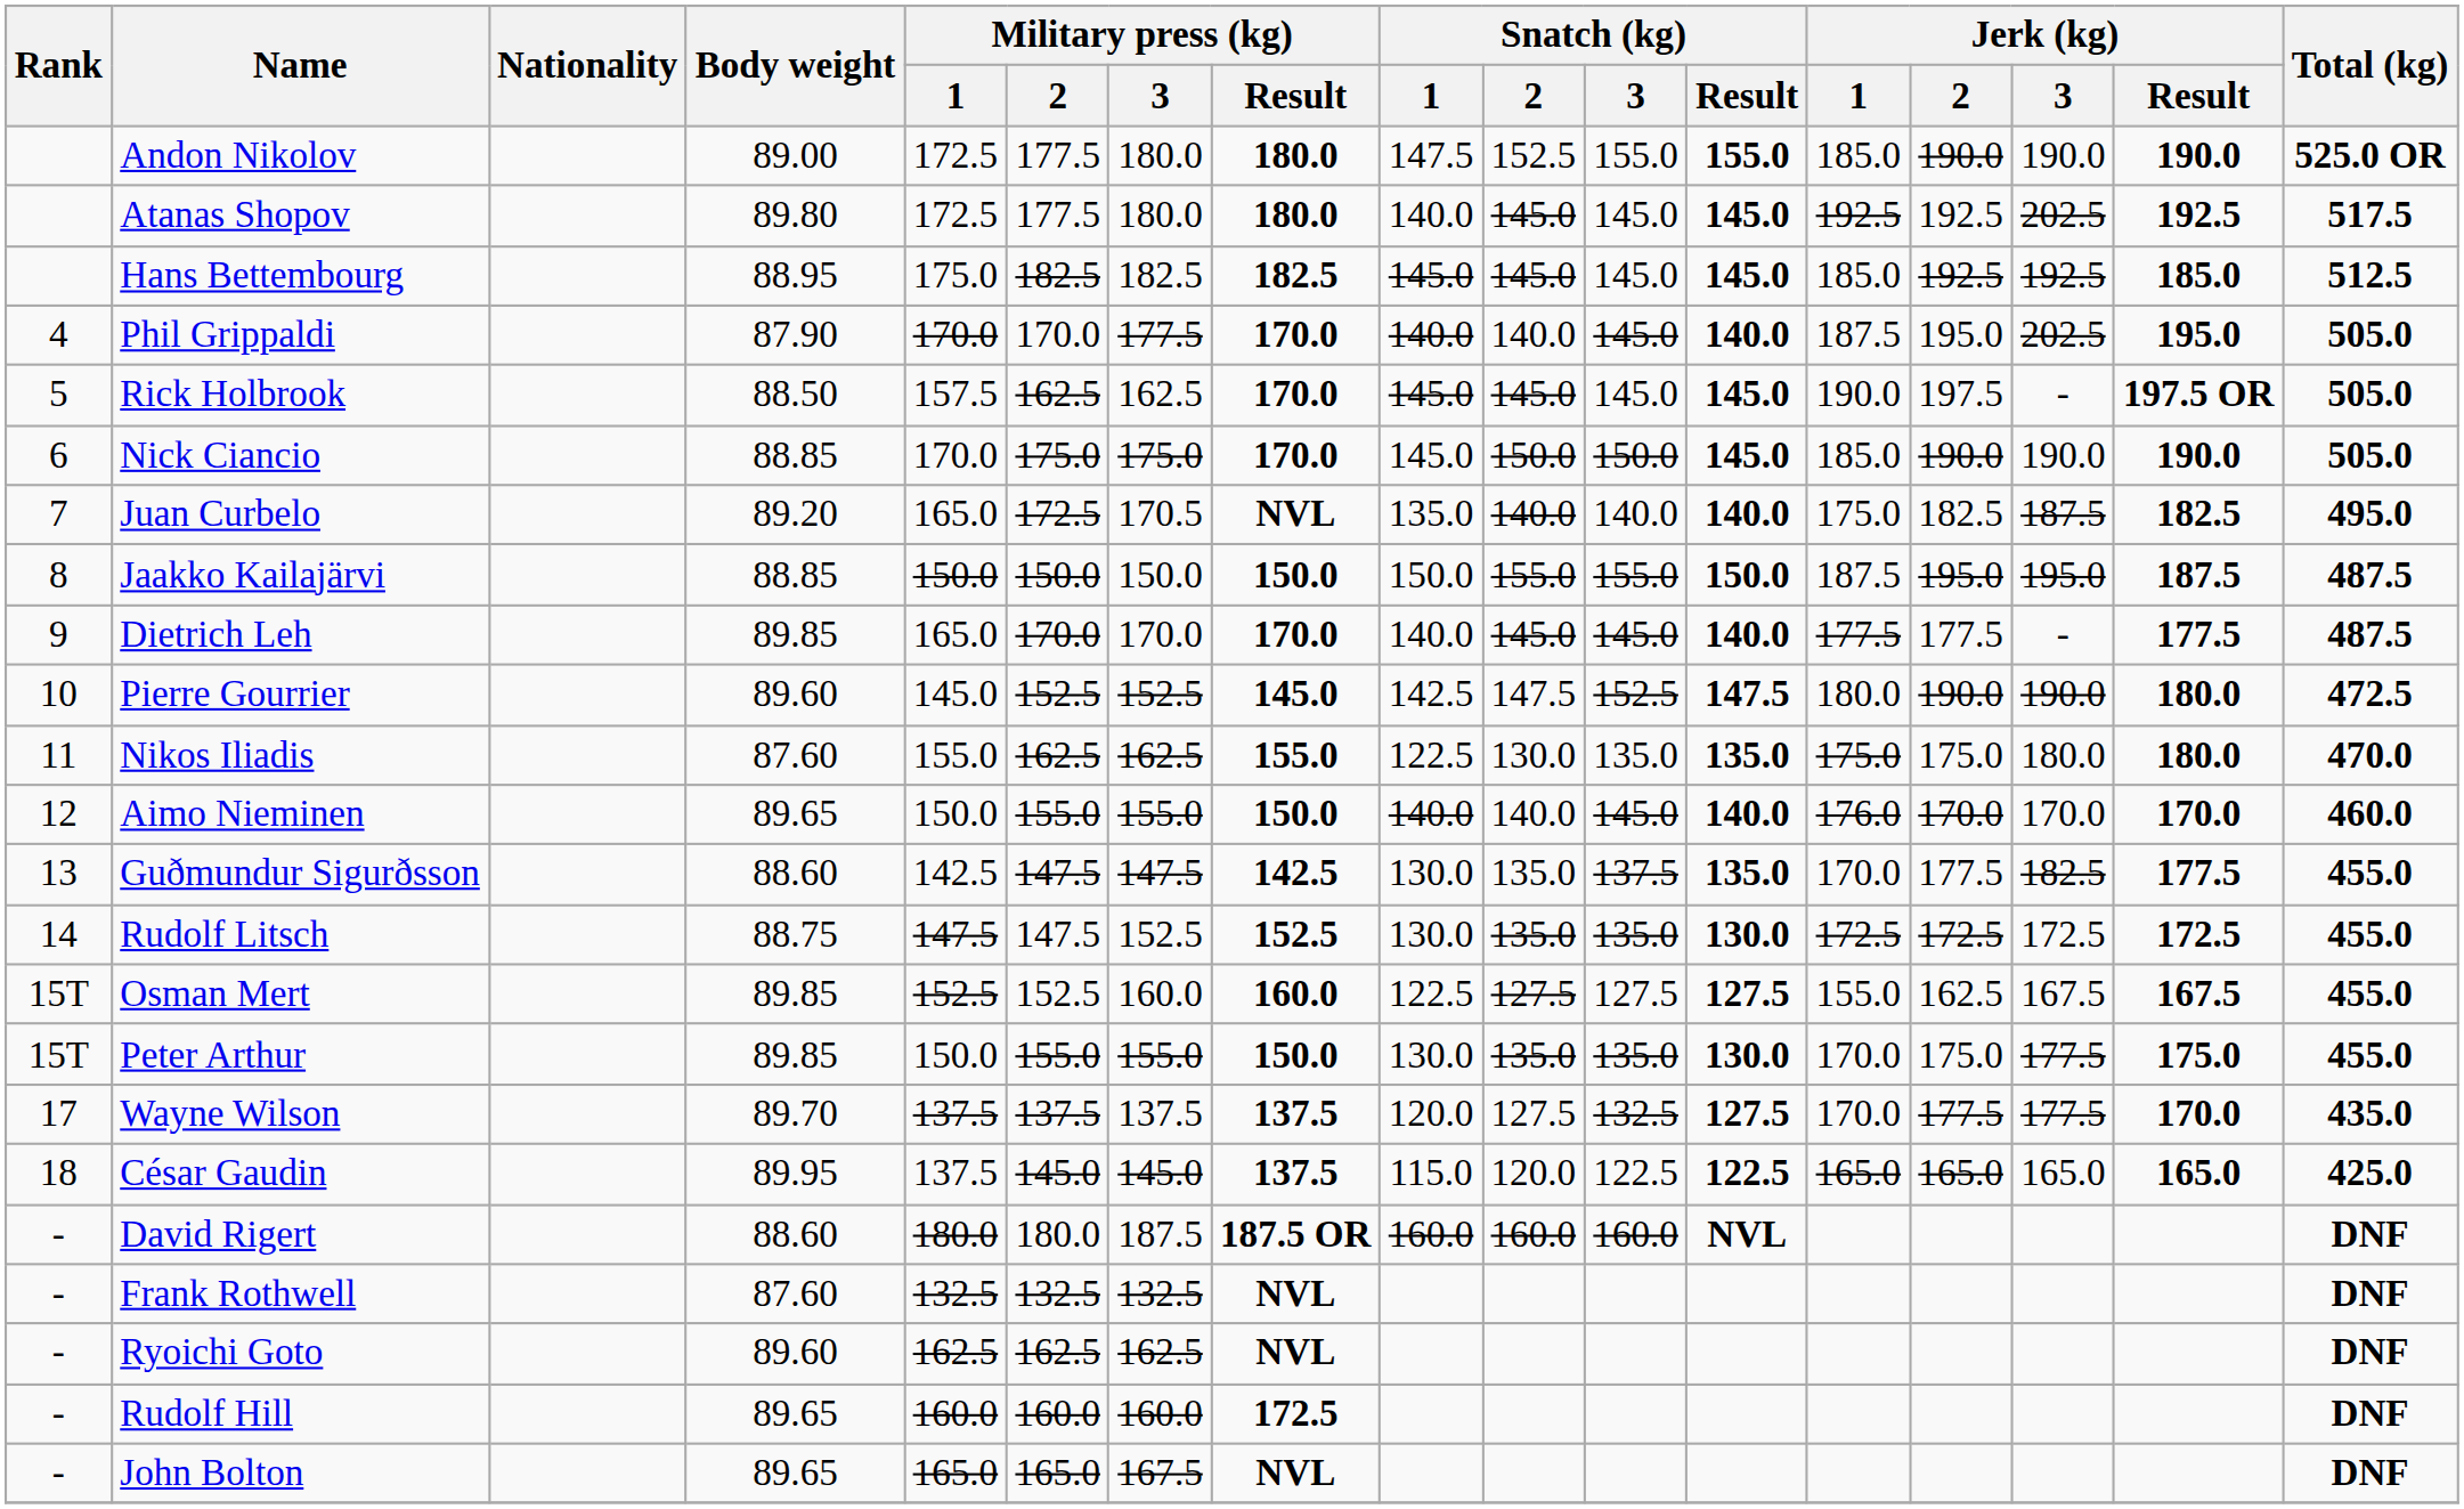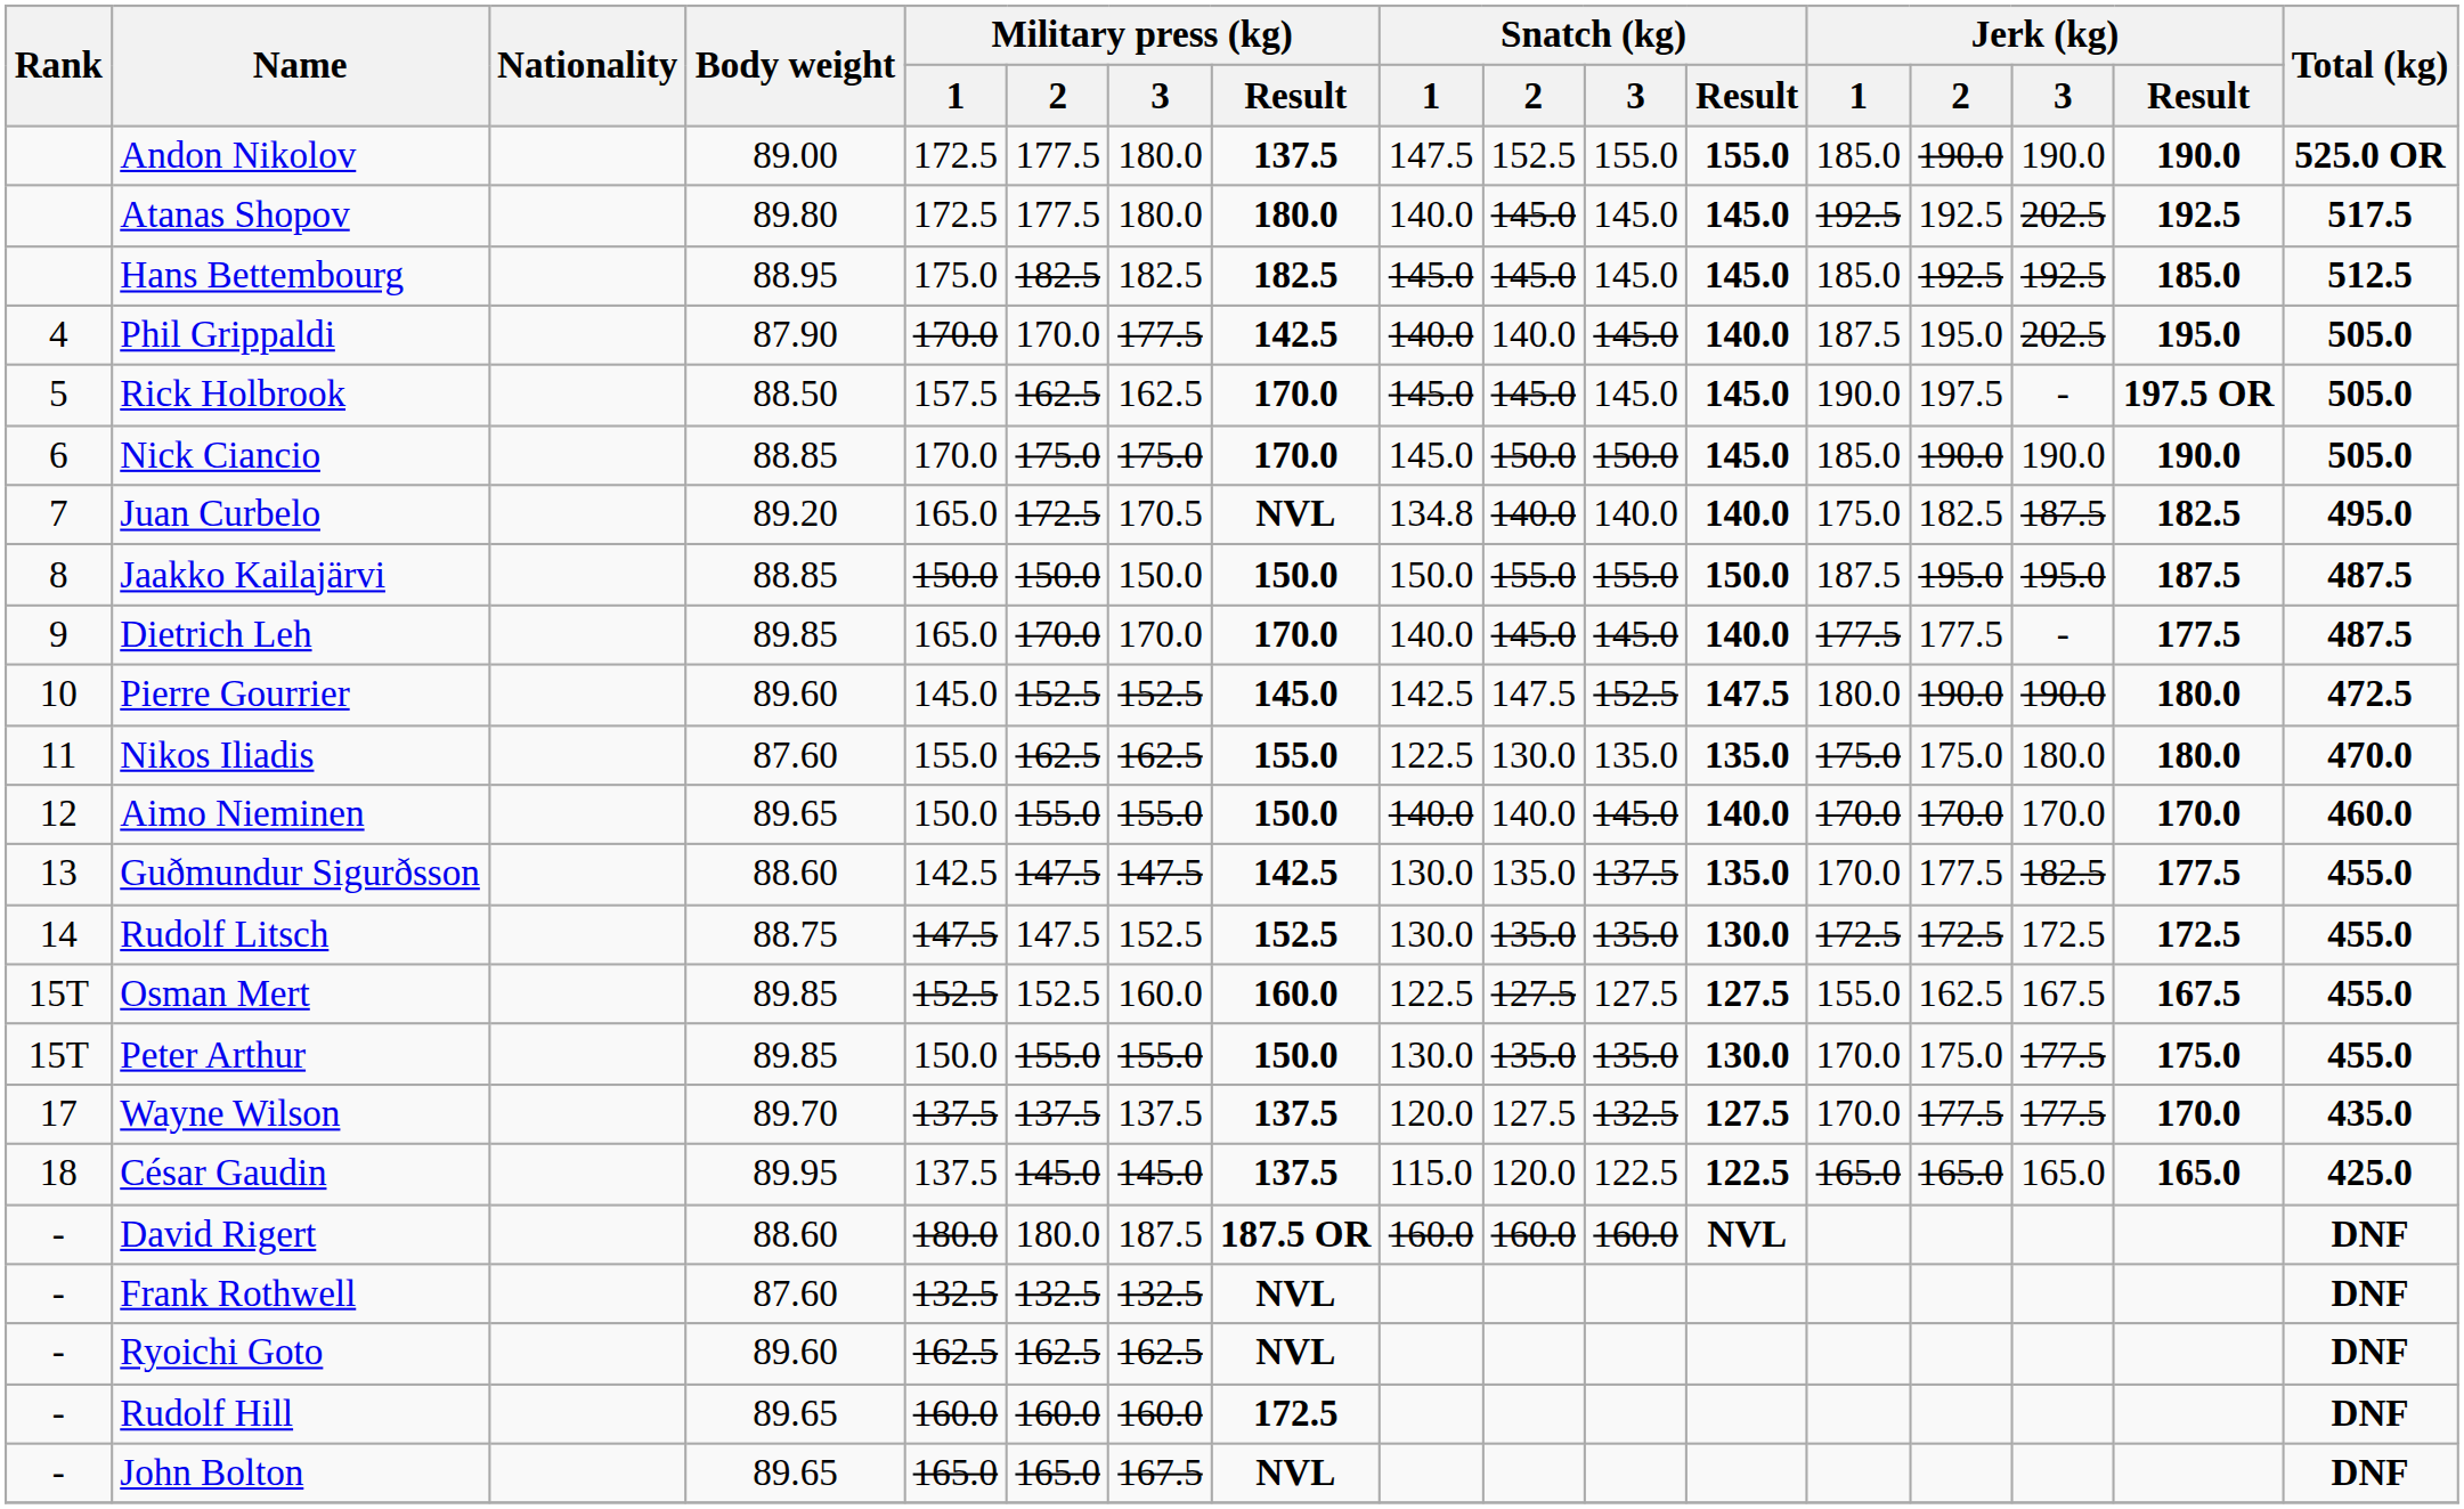Andon Nikolov | Military press (kg) / Result: 180.0 -> 137.5
Phil Grippaldi | Military press (kg) / Result: 170.0 -> 142.5
Juan Curbelo | Snatch (kg) / 1: 135.0 -> 134.8
Aimo Nieminen | Jerk (kg) / 1: 176.0 -> 170.0
